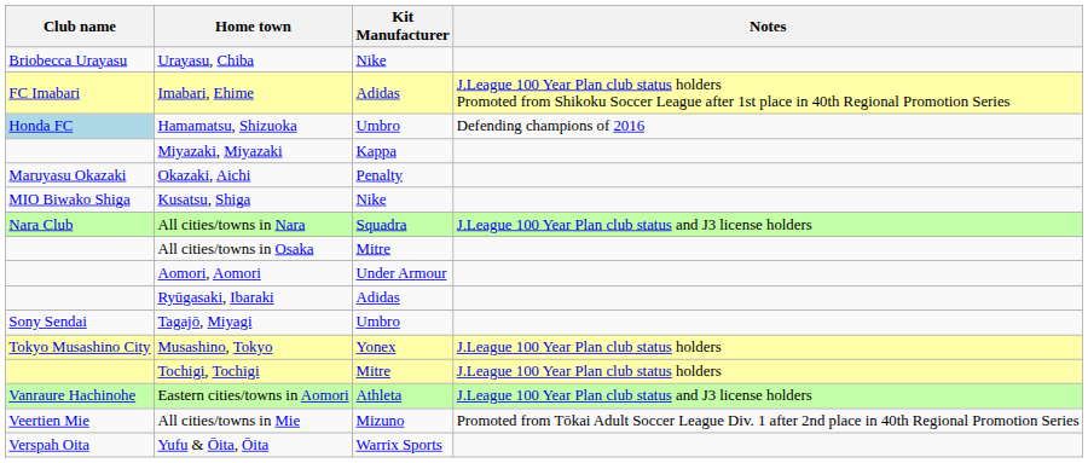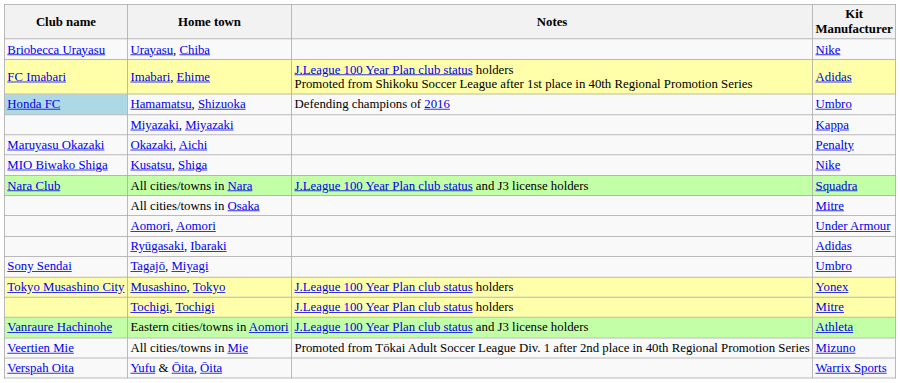columns swapped: Kit Manufacturer <-> Notes
